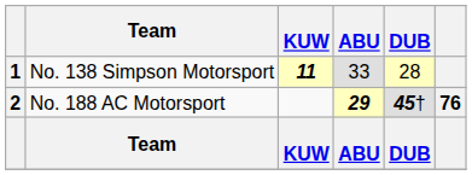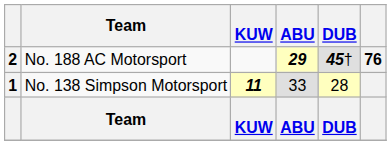rows swapped: 1 <-> 2
